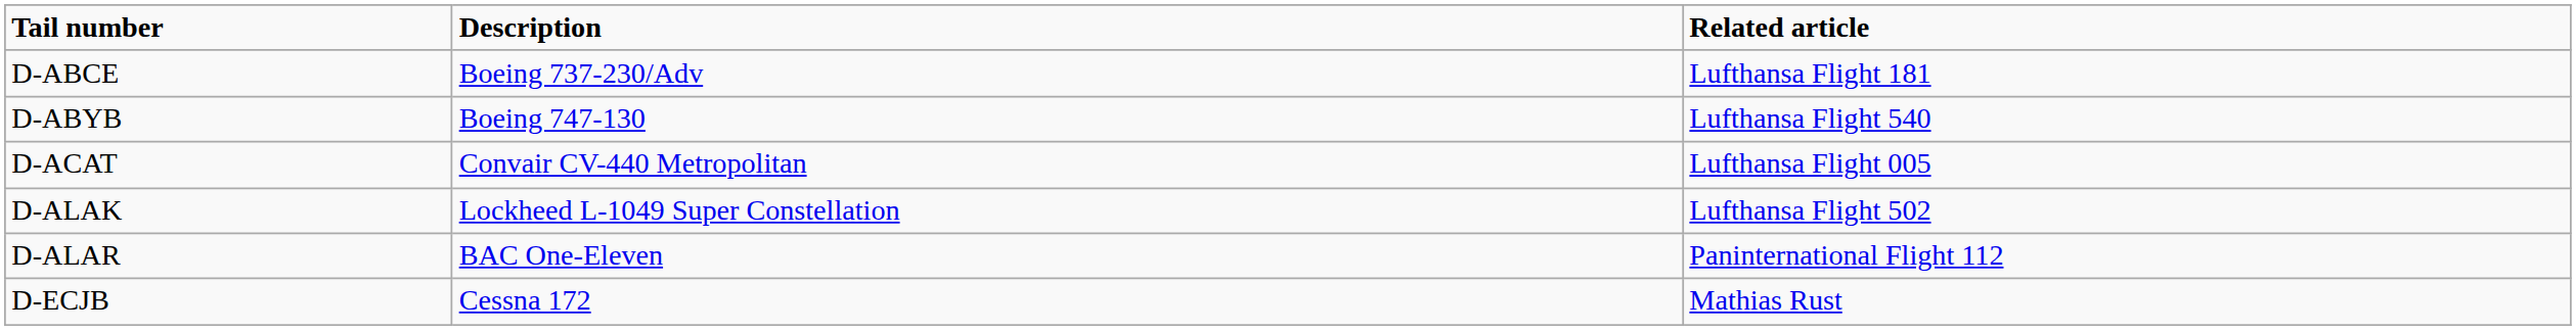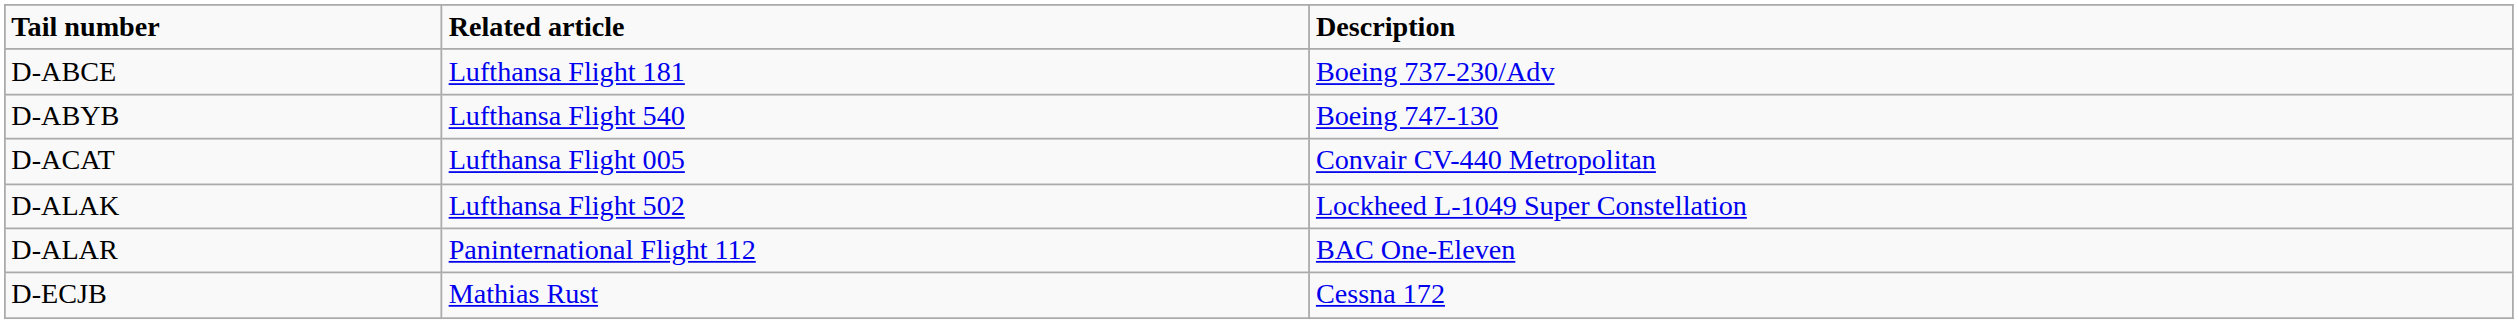columns swapped: Description <-> Related article
